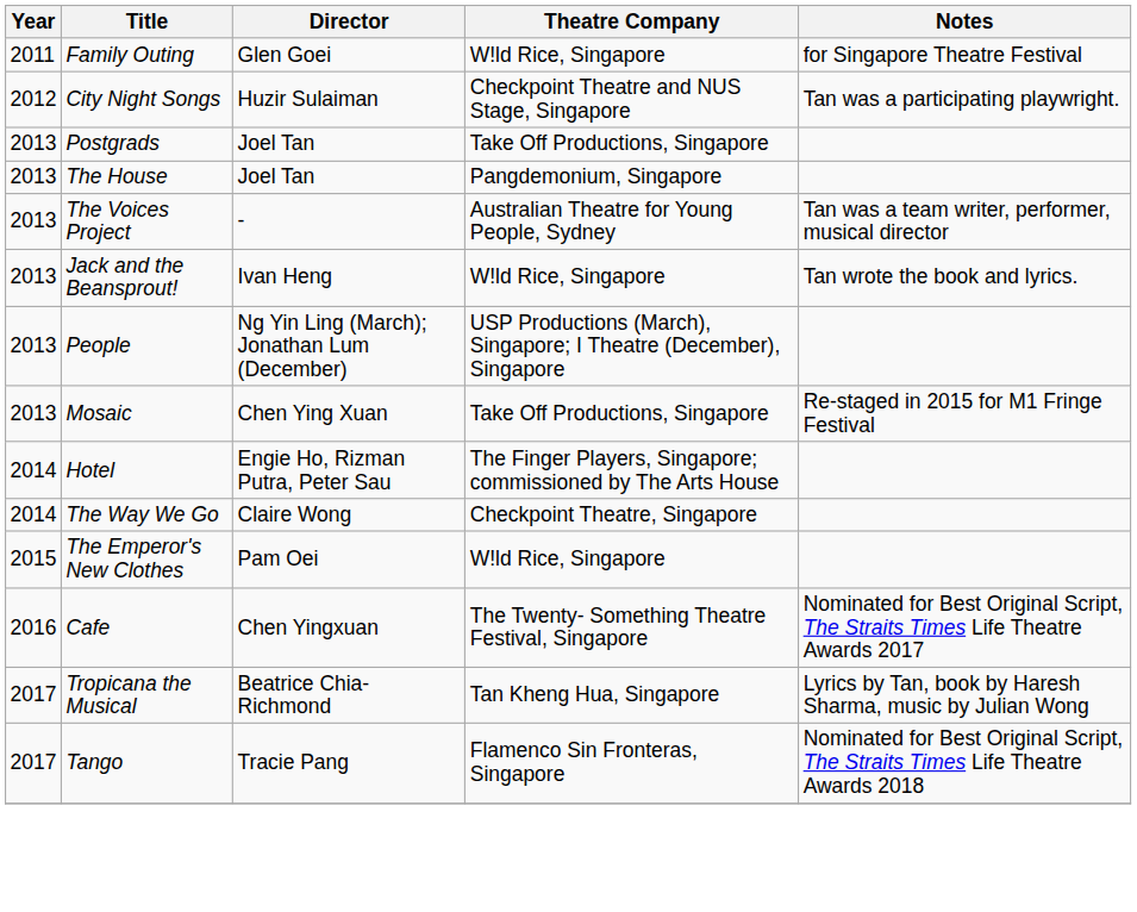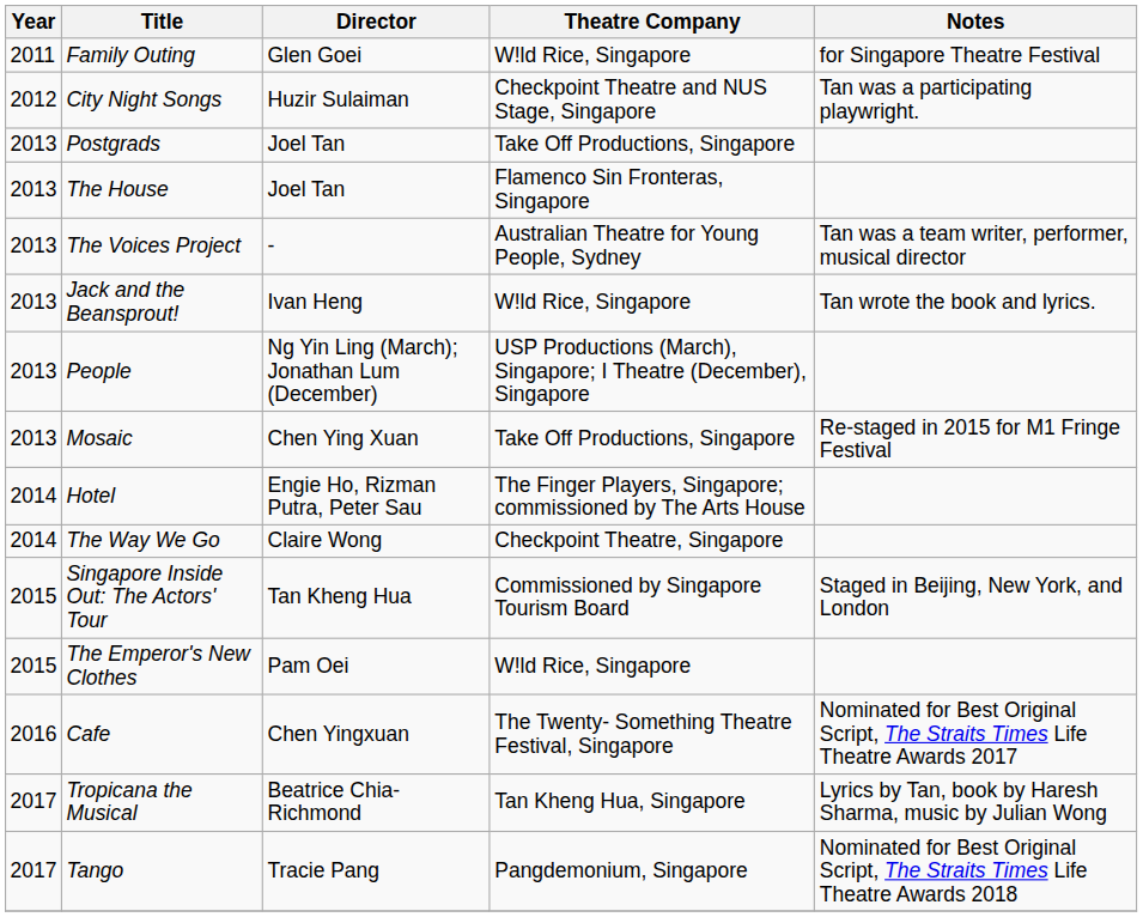The House | Theatre Company: Pangdemonium, Singapore -> Flamenco Sin Fronteras, Singapore
+ row: 2015 | Singapore Inside Out: The Actors' Tour | Tan Kheng Hua | Commissioned by Singapore Tourism Board | Staged in Beijing, New York, and London
Tango | Theatre Company: Flamenco Sin Fronteras, Singapore -> Pangdemonium, Singapore
